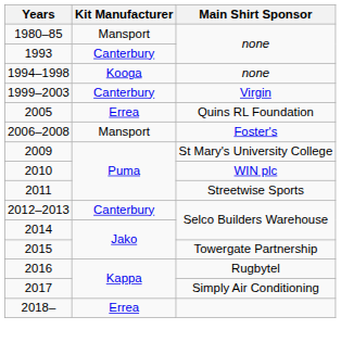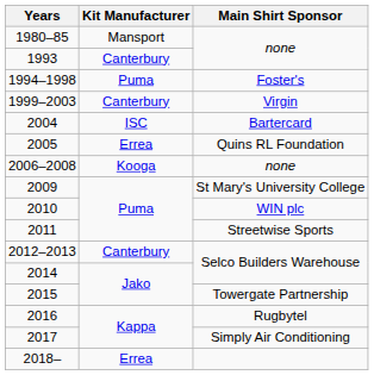1994–1998 | Kit Manufacturer: Kooga -> Puma
1994–1998 | Main Shirt Sponsor: none -> Foster's
+ row: 2004 | ISC | Bartercard
2006–2008 | Kit Manufacturer: Mansport -> Kooga
2006–2008 | Main Shirt Sponsor: Foster's -> none
